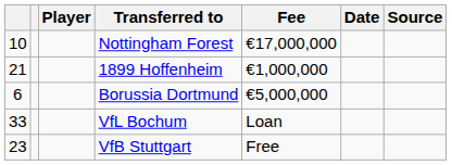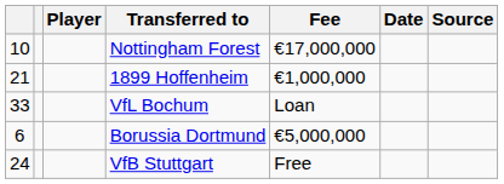rows swapped: VfL Bochum <-> Borussia Dortmund
VfB Stuttgart | column 1: 23 -> 24
